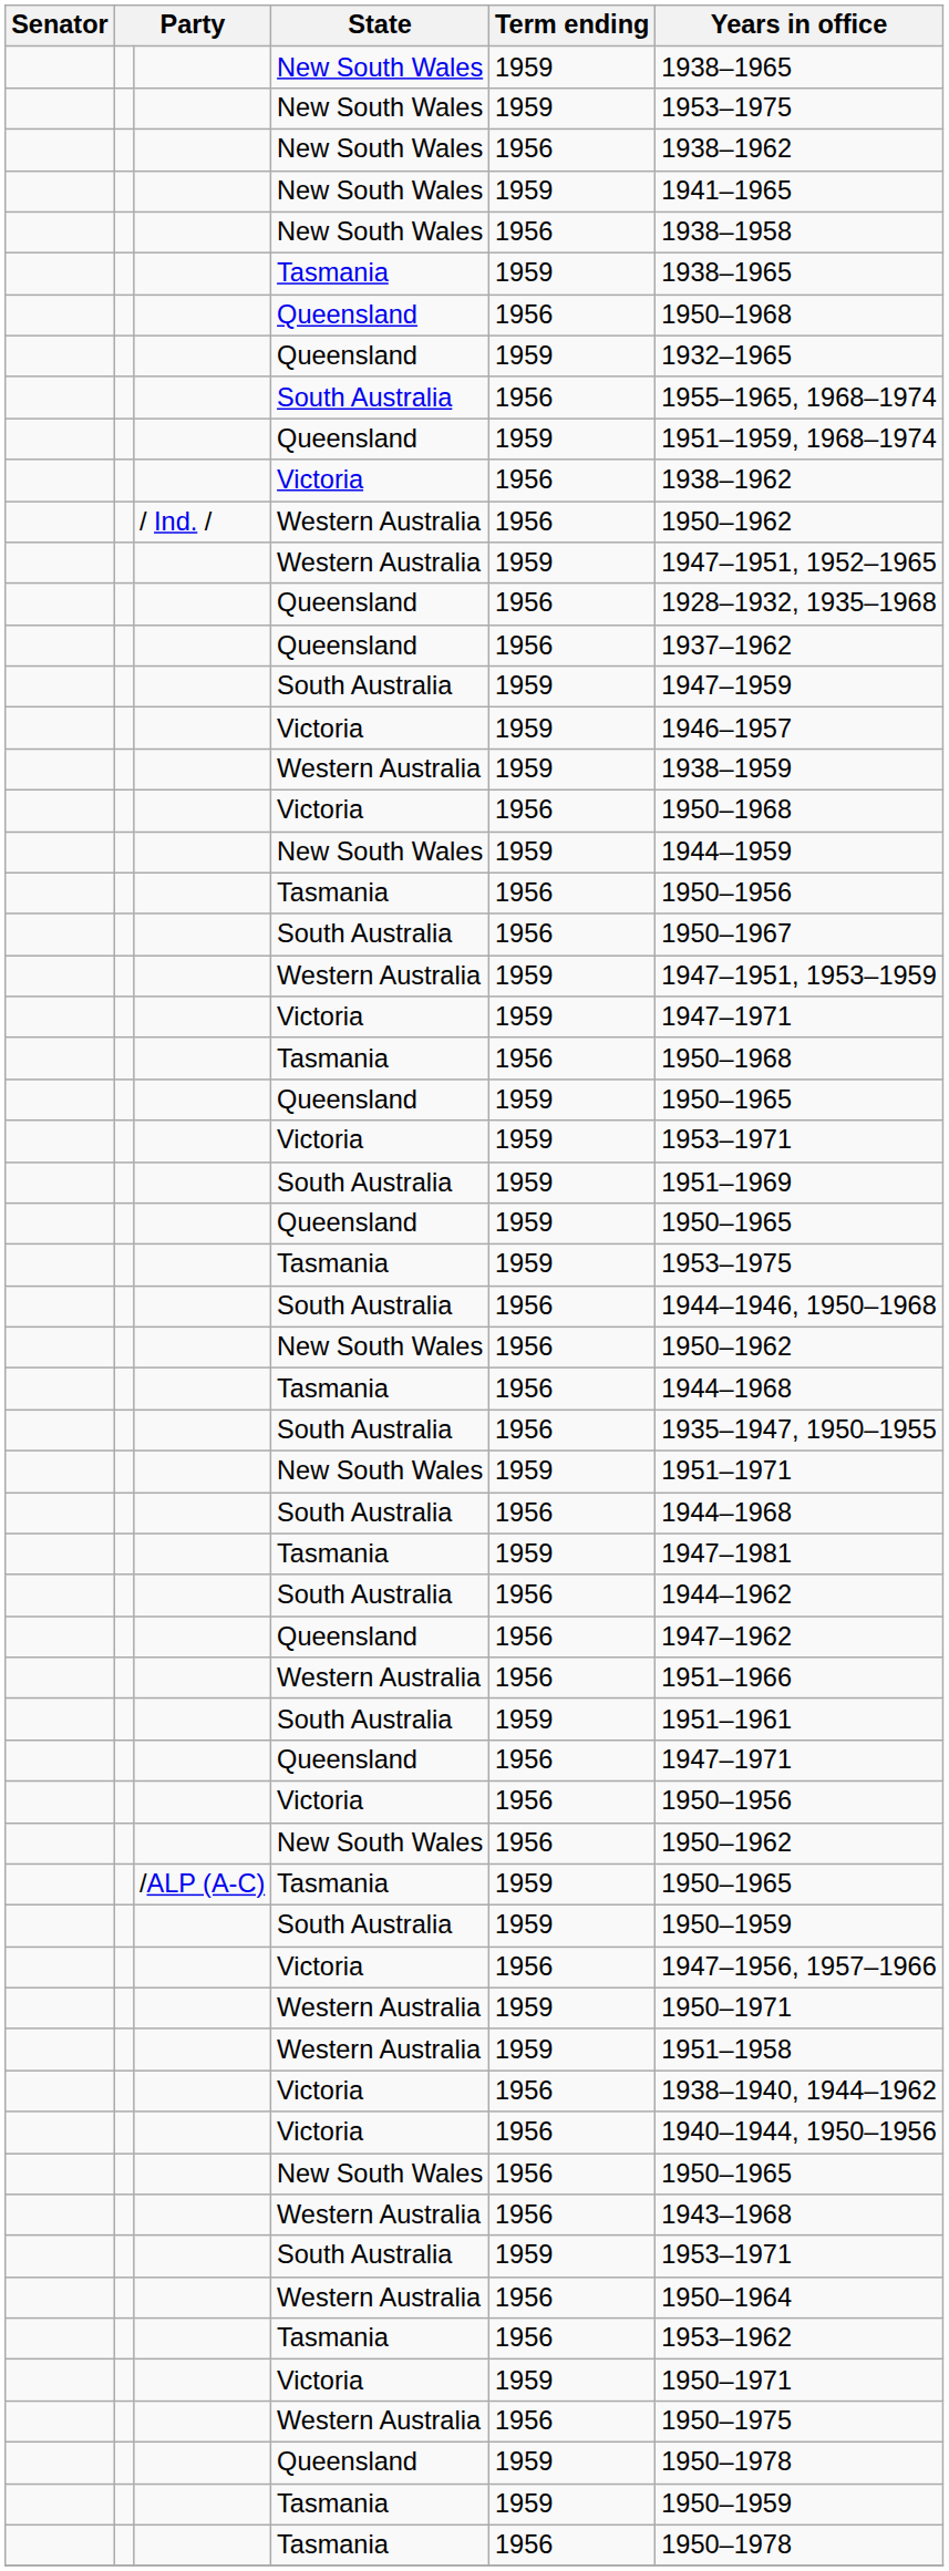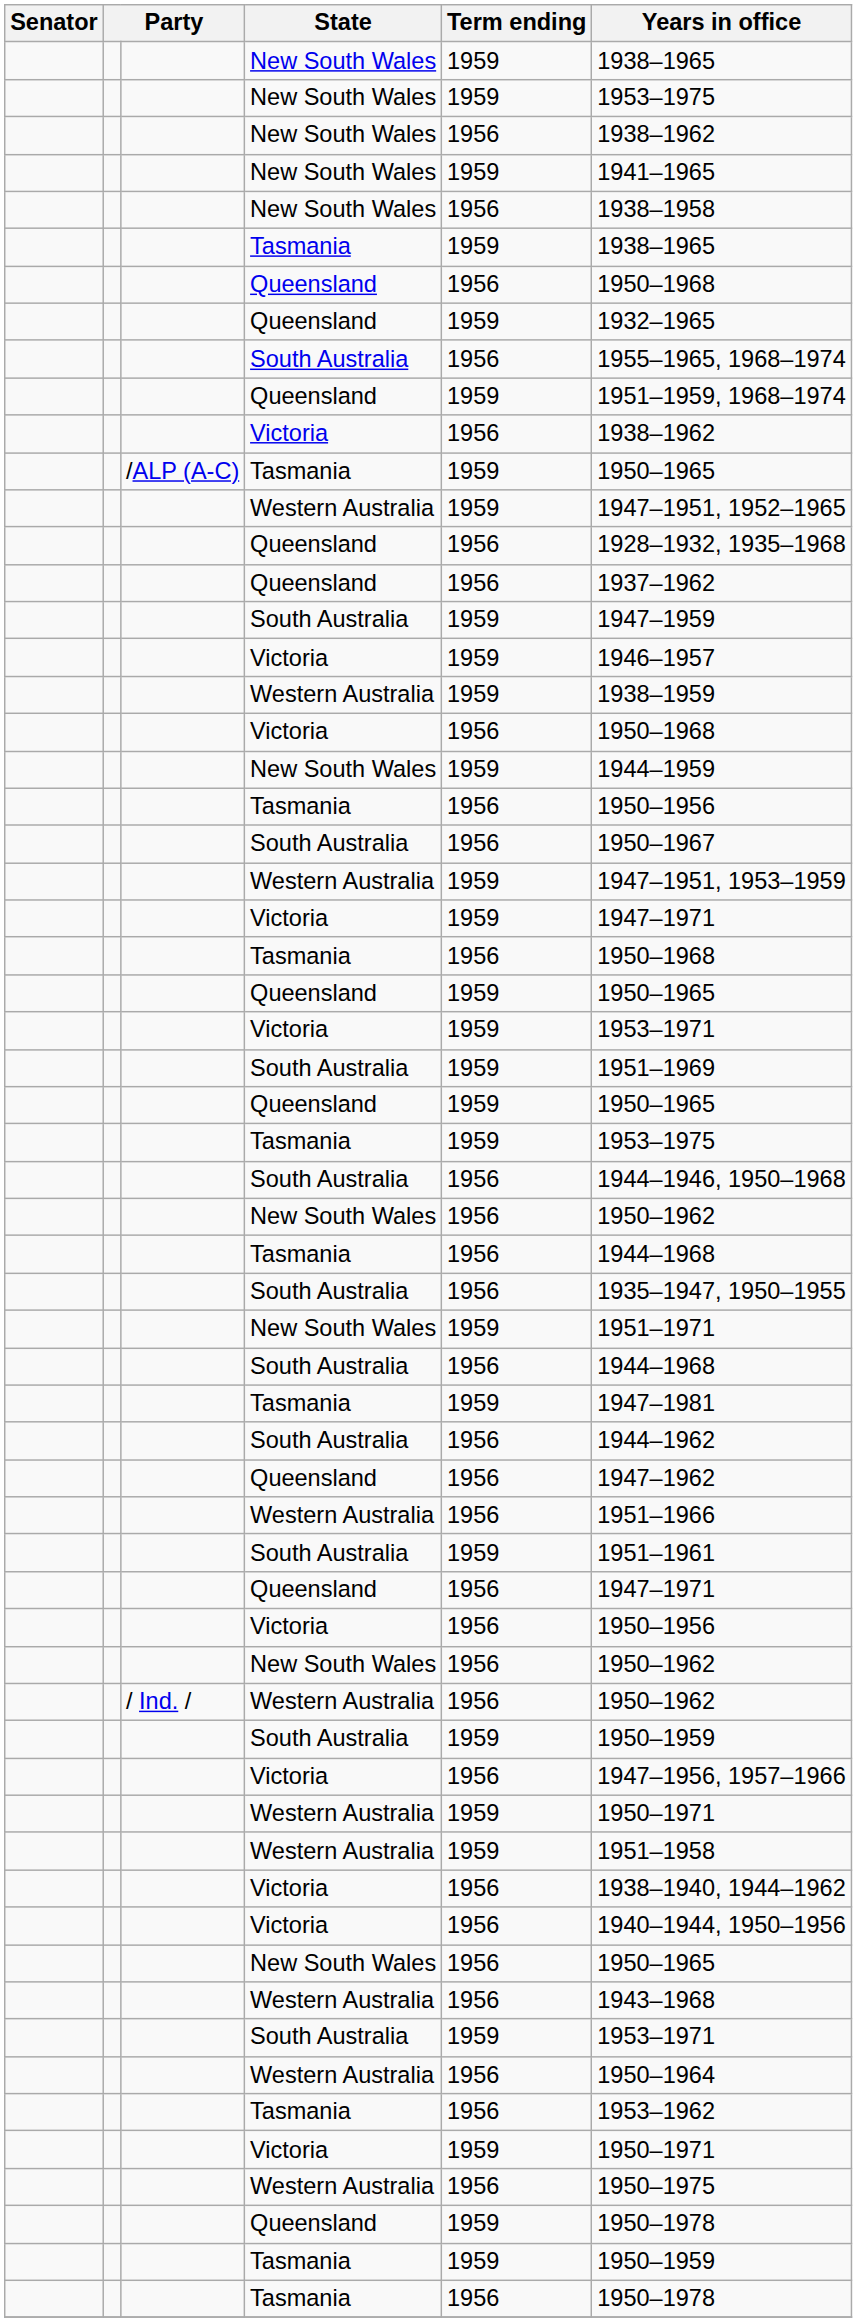rows swapped: /ALP (A-C) / Tasmania <-> / Ind. / / Western Australia
